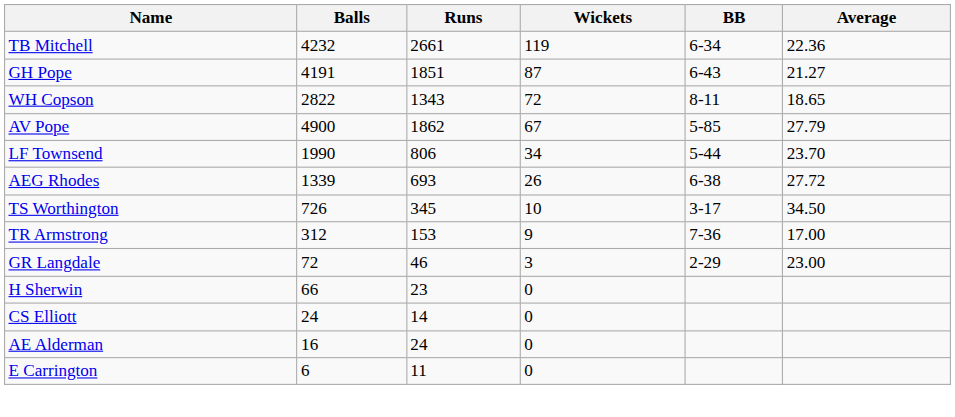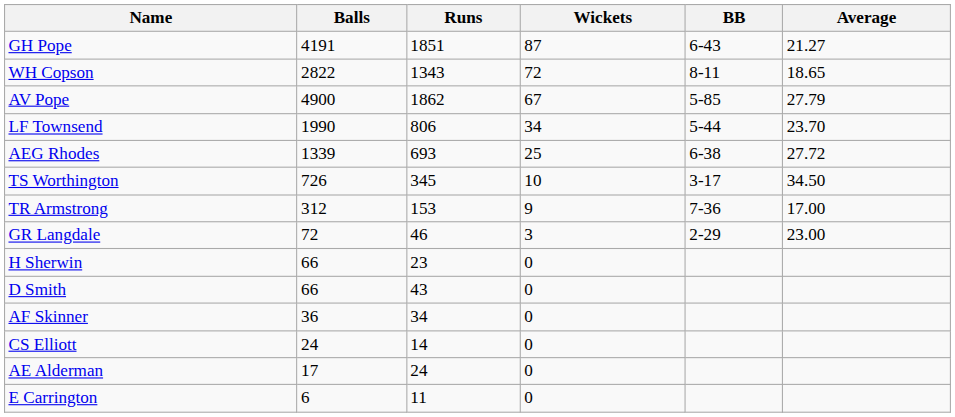- row: TB Mitchell | 4232 | 2661 | 119 | 6-34 | 22.36
AEG Rhodes | Wickets: 26 -> 25
+ row: D Smith | 66 | 43 | 0
+ row: AF Skinner | 36 | 34 | 0
AE Alderman | Balls: 16 -> 17
